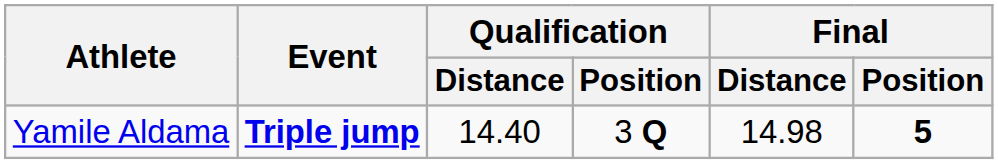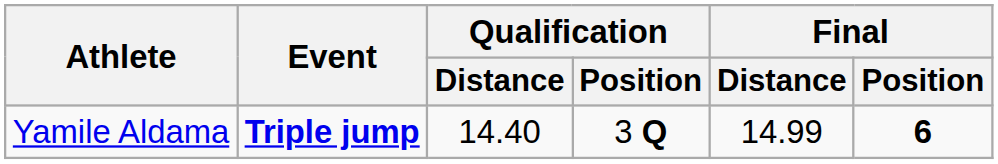Yamile Aldama | Final / Distance: 14.98 -> 14.99
Yamile Aldama | Final / Position: 5 -> 6
